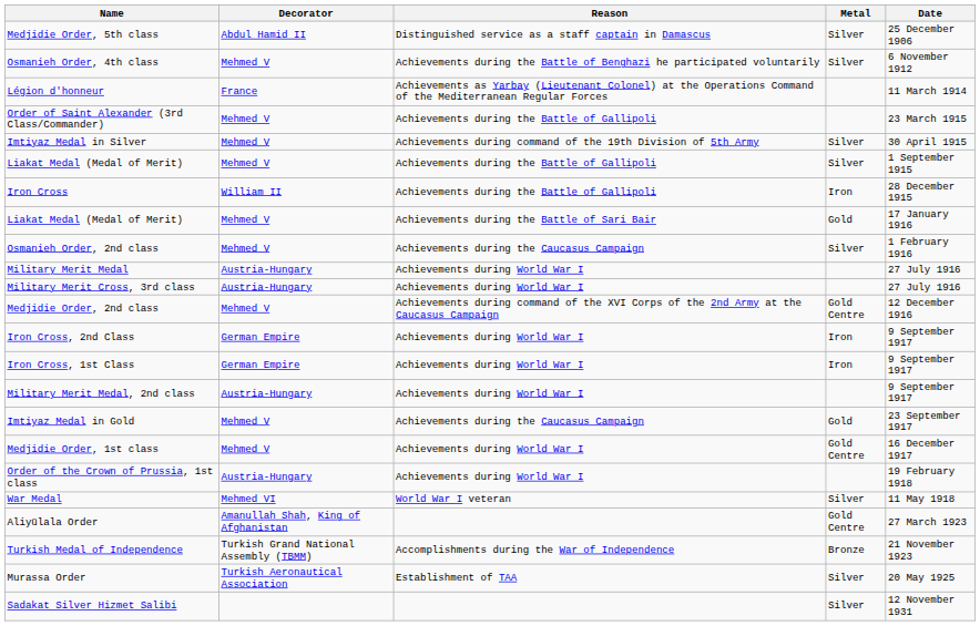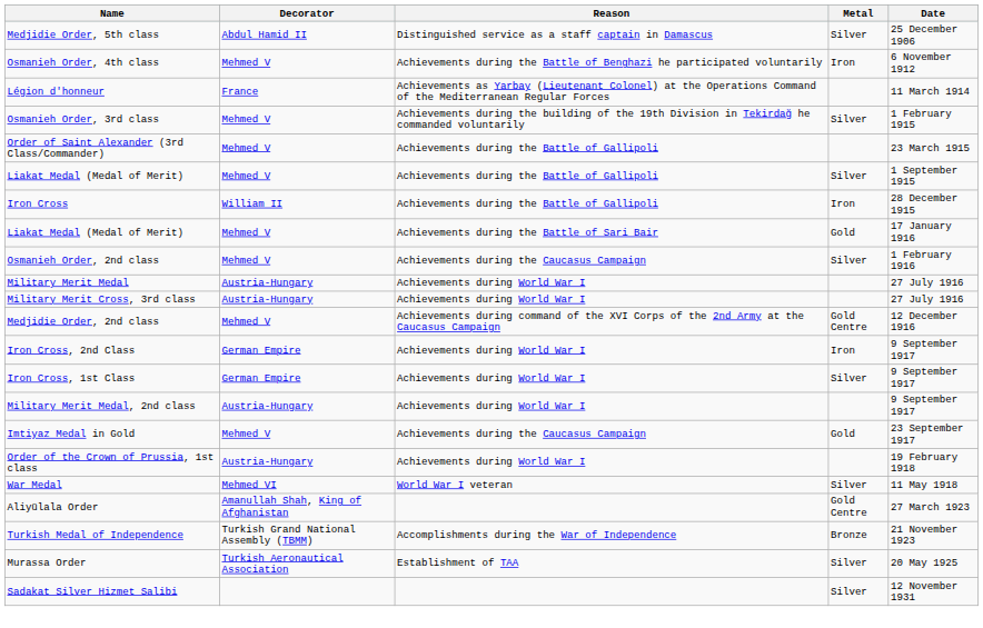Osmanieh Order, 4th class | Metal: Silver -> Iron
+ row: Osmanieh Order, 3rd class | Mehmed V | Achievements during the building of the 19th Division in Tekirdağ he commanded voluntarily | Silver | 1 February 1915
- row: Imtiyaz Medal in Silver | Mehmed V | Achievements during command of the 19th Division of 5th Army | Silver | 30 April 1915
Iron Cross, 1st Class | Metal: Iron -> Silver
- row: Medjidie Order, 1st class | Mehmed V | Achievements during World War I | Gold Centre | 16 December 1917
